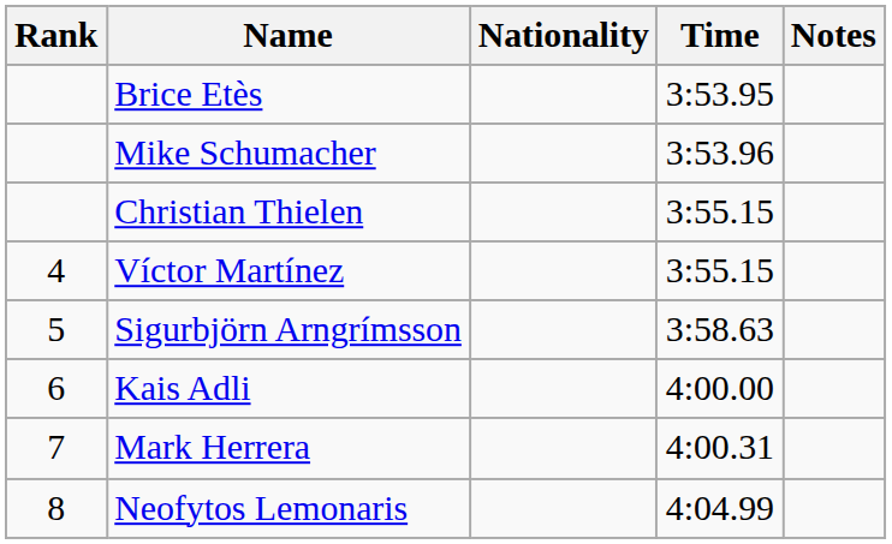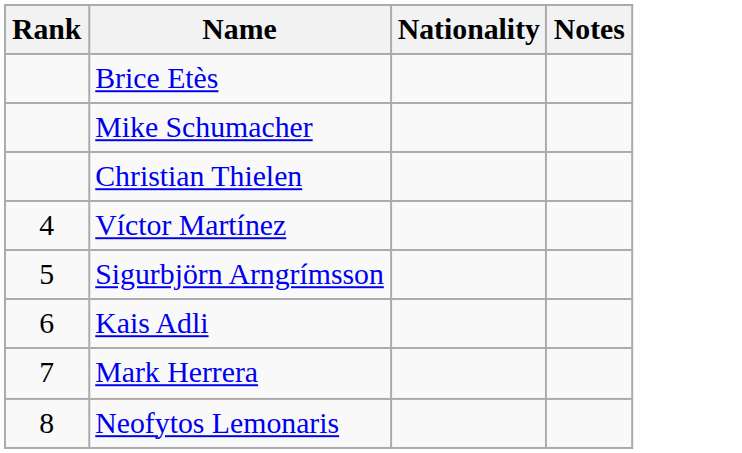- column: Time | 3:53.95 | 3:53.96 | 3:55.15 | 3:55.15 | 3:58.63 | 4:00.00 | 4:00.31 | 4:04.99
